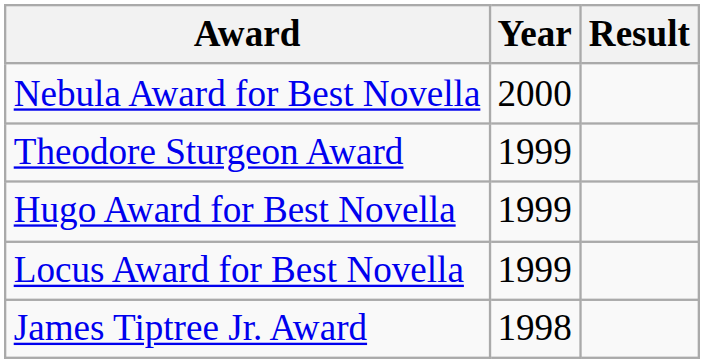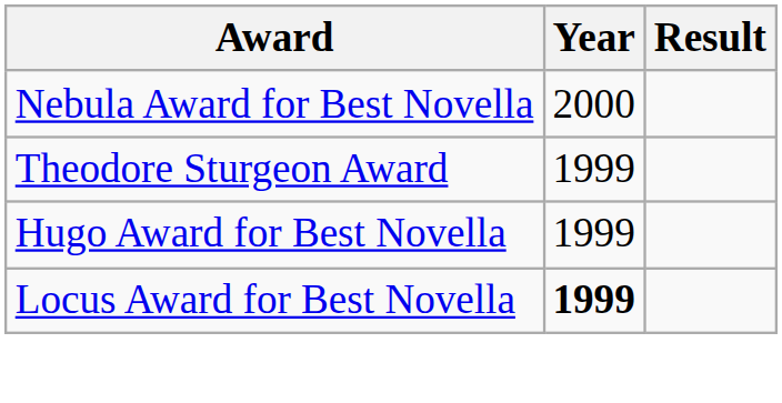Locus Award for Best Novella | Year: normal -> bold
- row: James Tiptree Jr. Award | 1998
